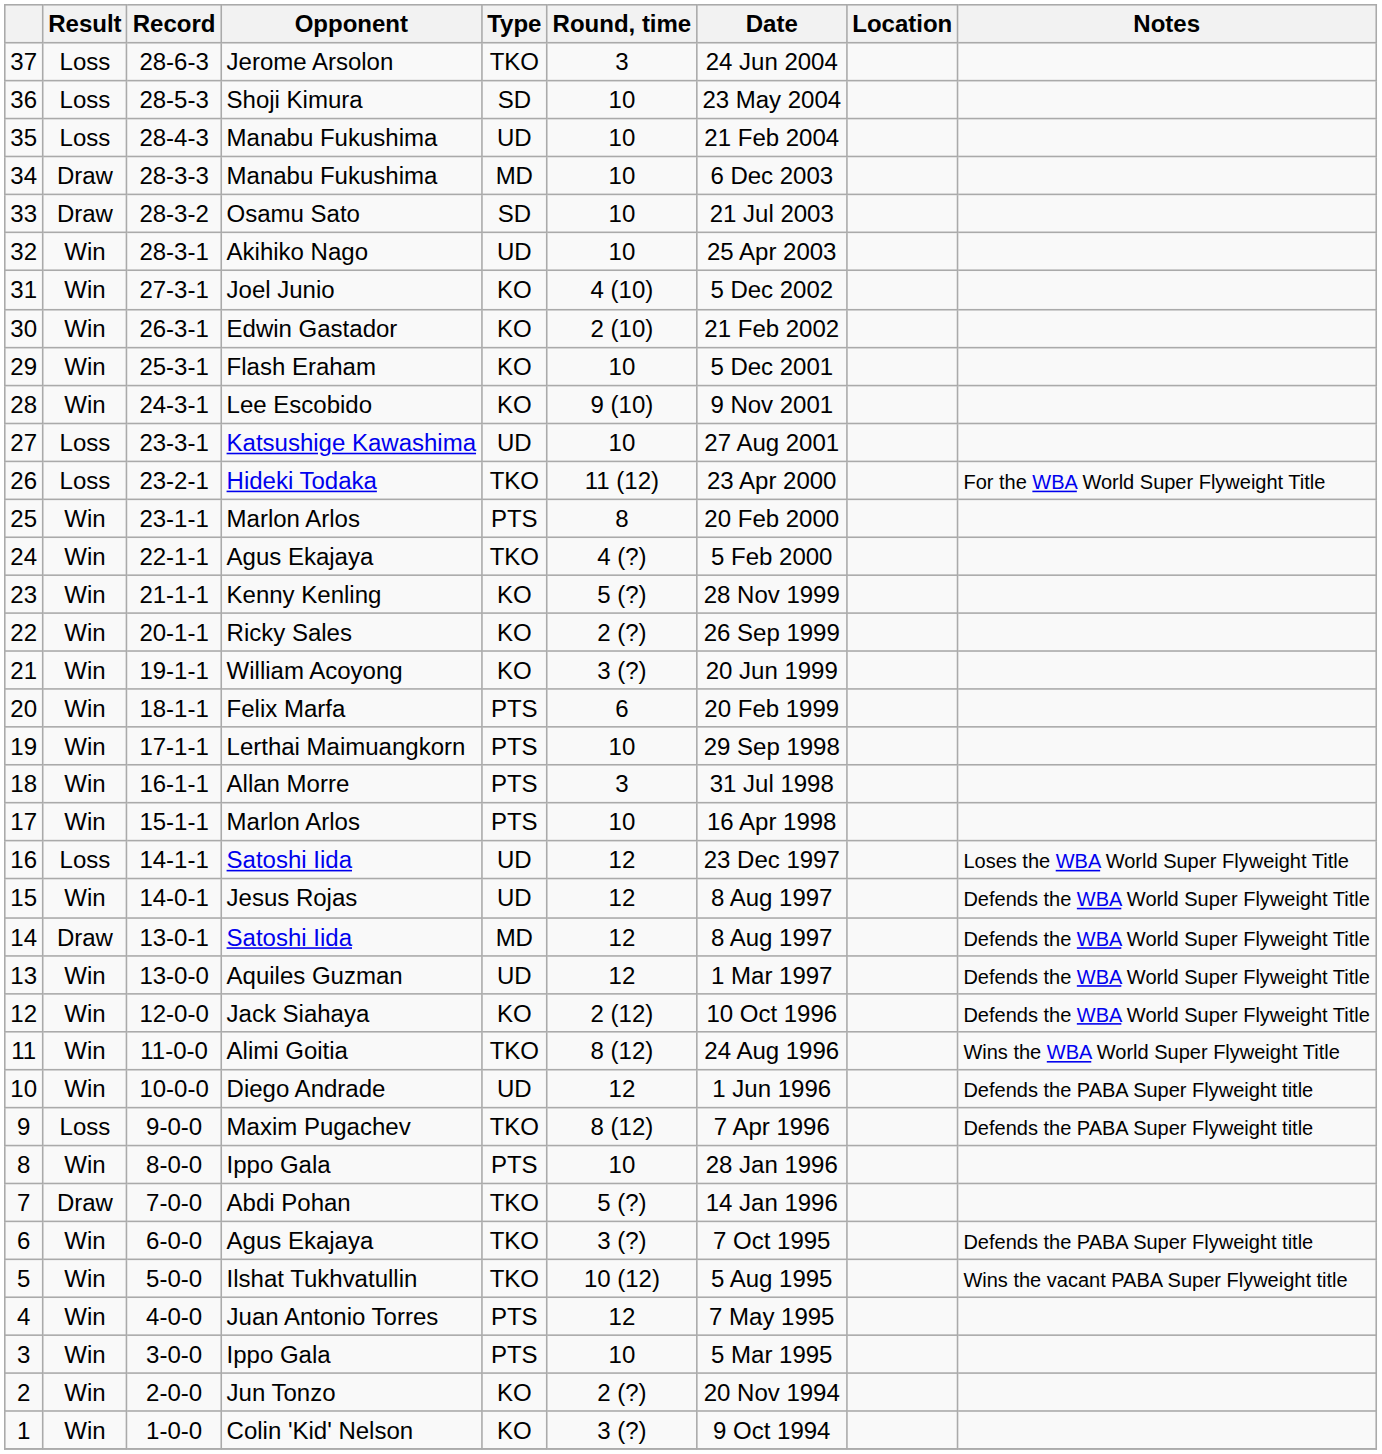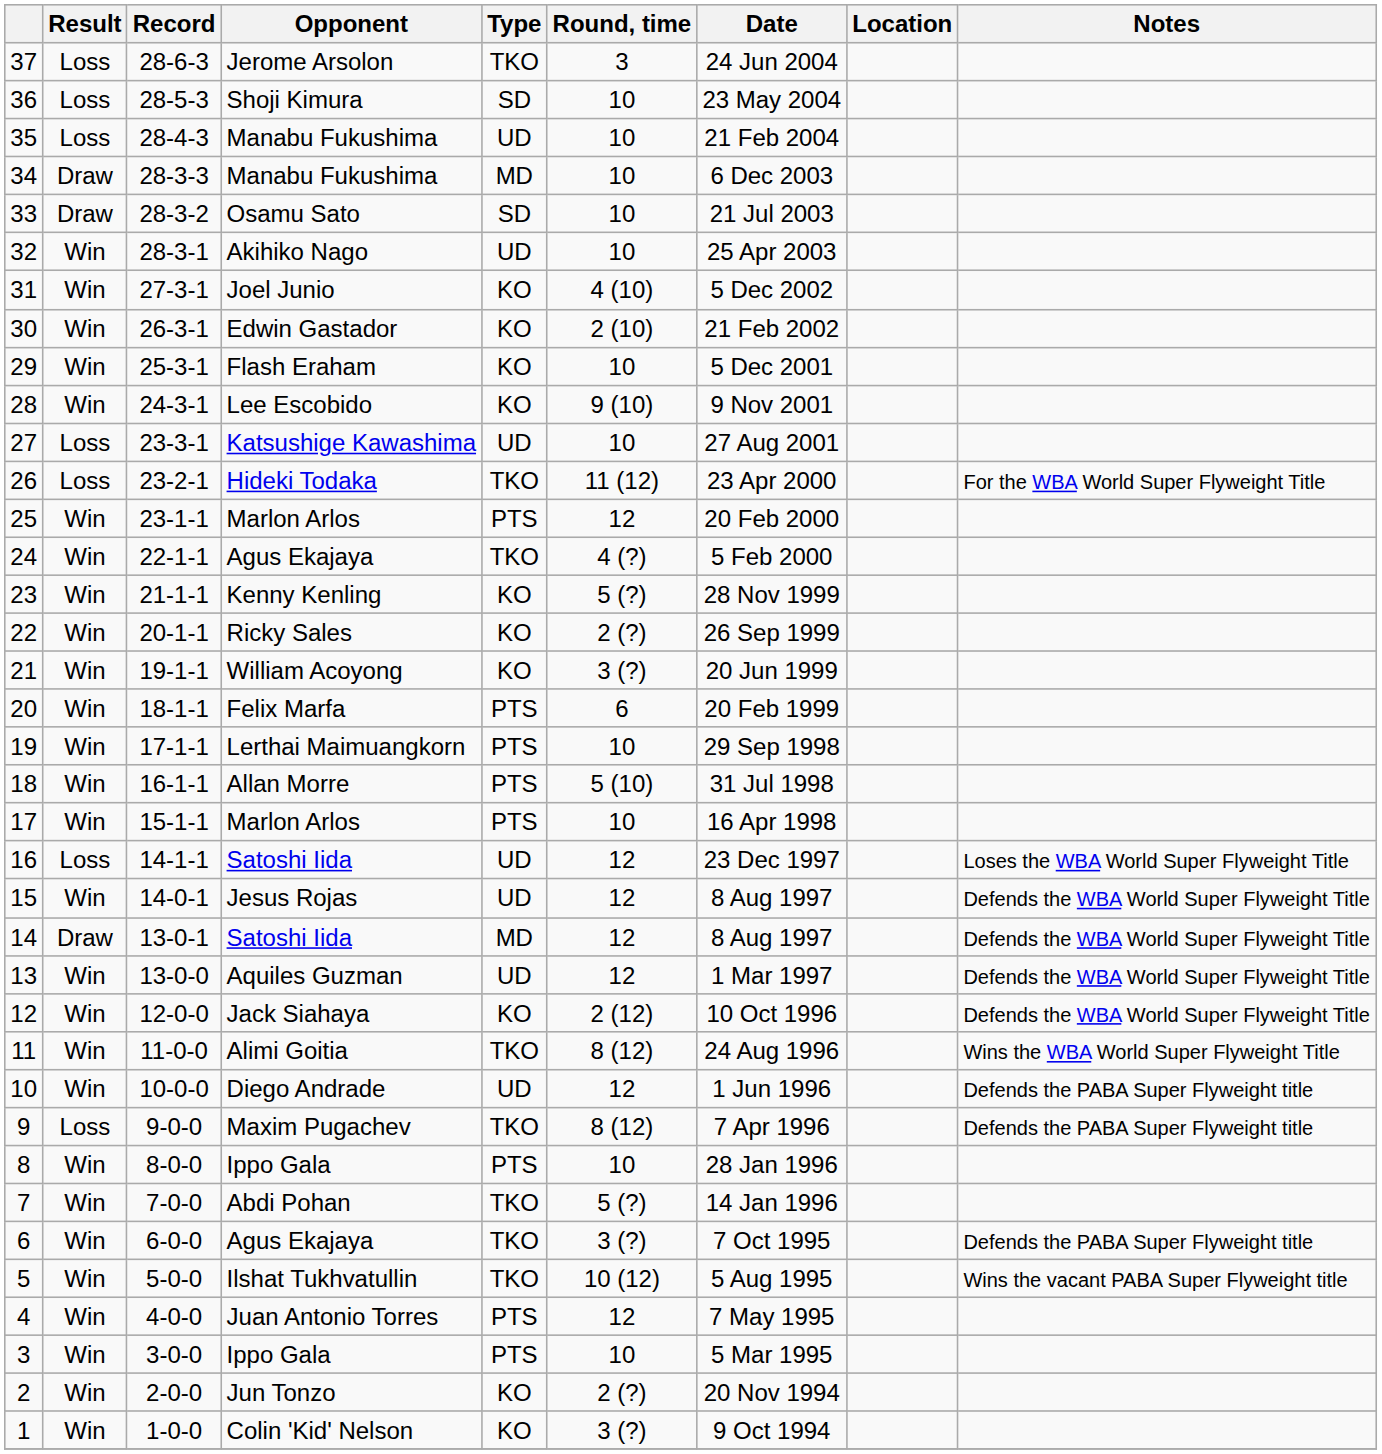25 | Round, time: 8 -> 12
18 | Round, time: 3 -> 5 (10)
7 | Result: Draw -> Win
